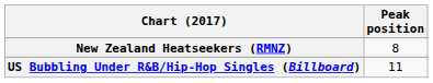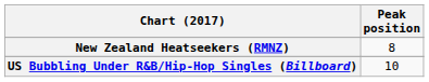US Bubbling Under R&B/Hip-Hop Singles (Billboard) | Peak position: 11 -> 10
